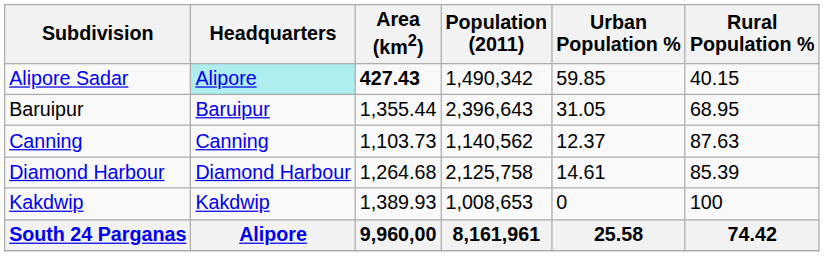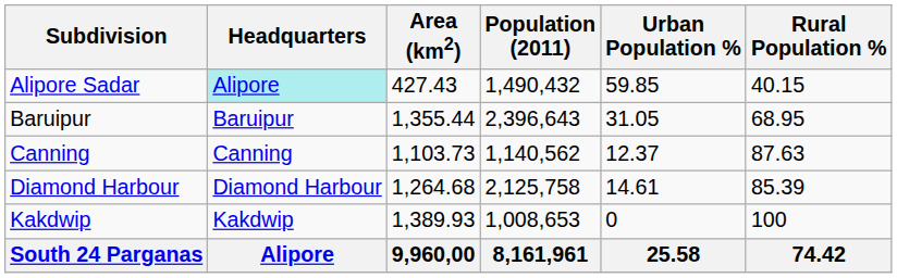Alipore Sadar | Area (km2): bold -> normal
Alipore Sadar | Population (2011): 1,490,342 -> 1,490,432
